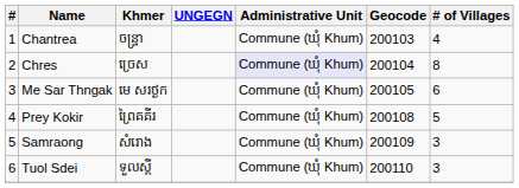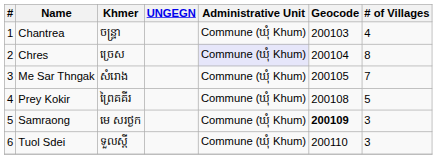Me Sar Thngak | Khmer: មេ សរថ្ងក -> សំរោង
Me Sar Thngak | # of Villages: 6 -> 7
Samraong | Khmer: សំរោង -> មេ សរថ្ងក
Samraong | Geocode: normal -> bold
